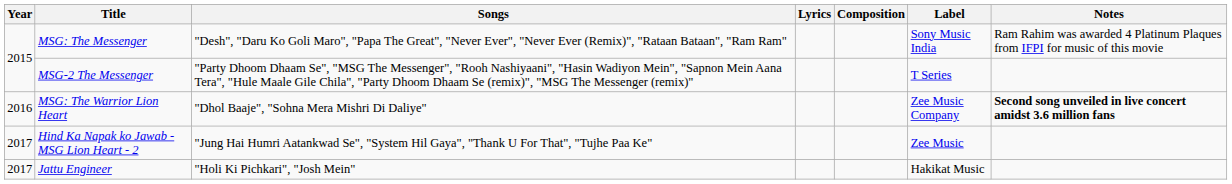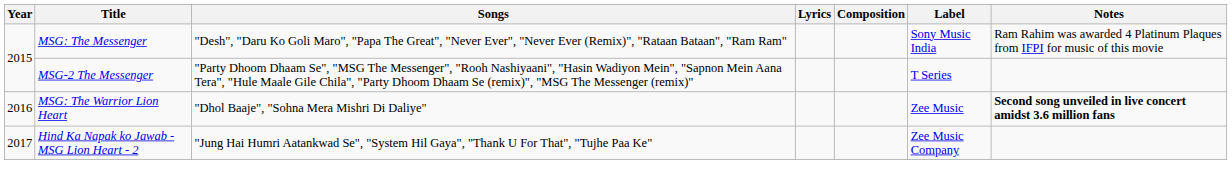MSG: The Warrior Lion Heart | Label: Zee Music Company -> Zee Music
Hind Ka Napak ko Jawab - MSG Lion Heart - 2 | Label: Zee Music -> Zee Music Company
- row: 2017 | Jattu Engineer | "Holi Ki Pichkari", "Josh Mein" | Hakikat Music
